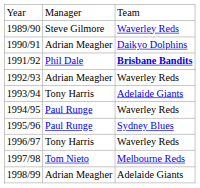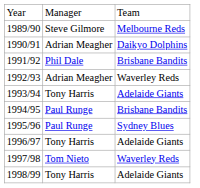1989/90 | column 3: Waverley Reds -> Melbourne Reds
1991/92 | column 3: bold -> normal
1994/95 | column 3: Waverley Reds -> Brisbane Bandits
1996/97 | column 3: Waverley Reds -> Adelaide Giants
1997/98 | column 3: Melbourne Reds -> Waverley Reds
1998/99 | column 2: Adrian Meagher -> Tony Harris
